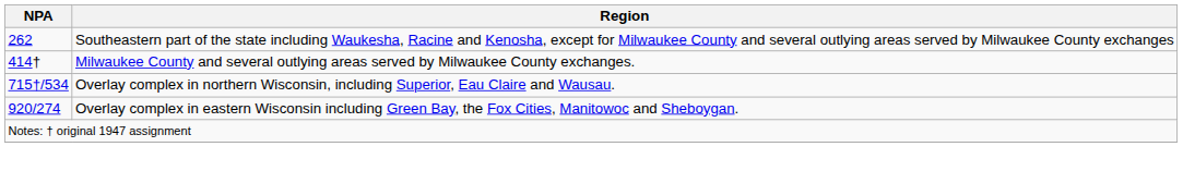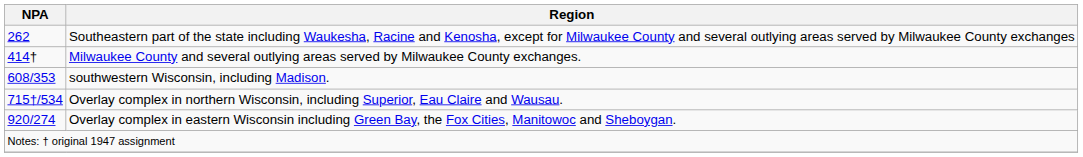+ row: 608/353 | southwestern Wisconsin, including Madison.
